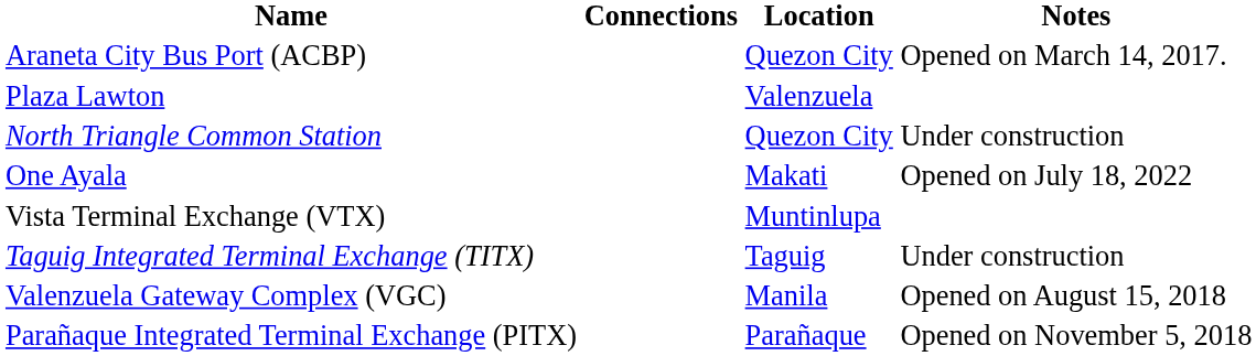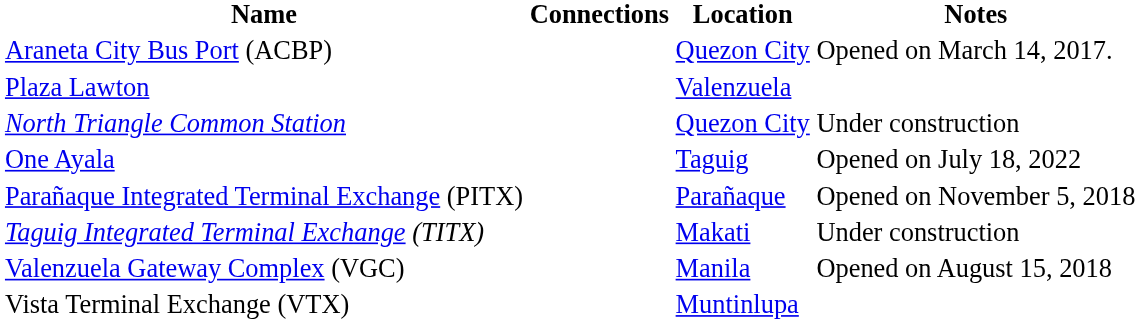One Ayala | Location: Makati -> Taguig
rows swapped: Parañaque Integrated Terminal Exchange (PITX) <-> Vista Terminal Exchange (VTX)
Taguig Integrated Terminal Exchange (TITX) | Location: Taguig -> Makati
